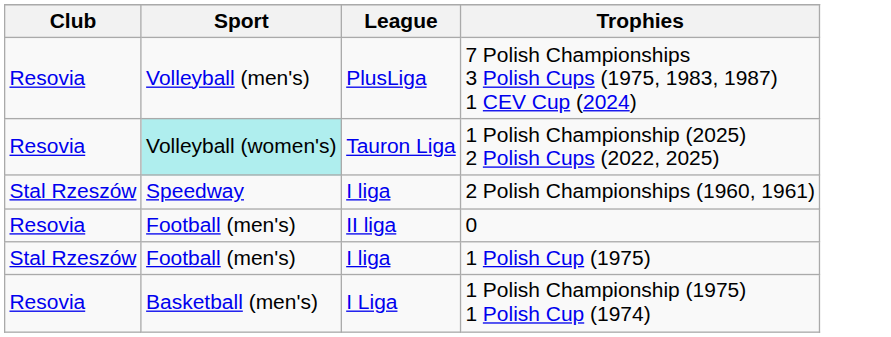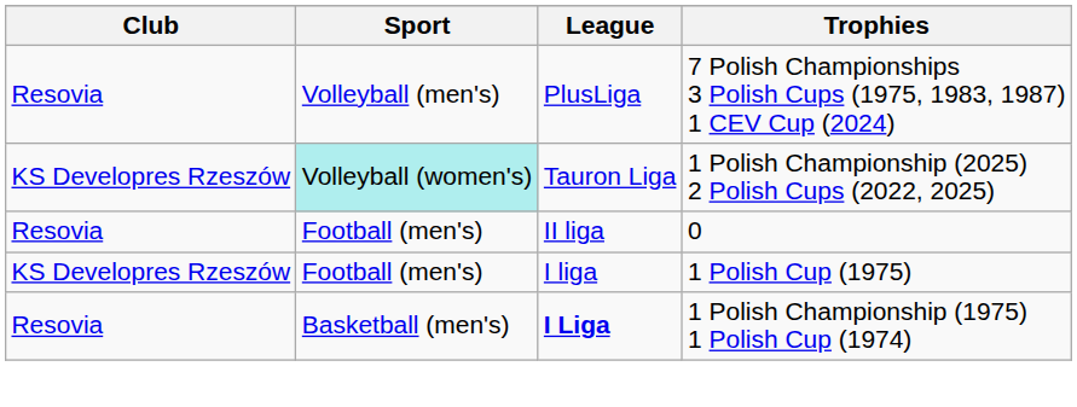1 Polish Championship (2025) 2 Polish Cups (2022, 2025) | Club: Resovia -> KS Developres Rzeszów
- row: Stal Rzeszów | Speedway | I liga | 2 Polish Championships (1960, 1961)
1 Polish Cup (1975) | Club: Stal Rzeszów -> KS Developres Rzeszów
1 Polish Championship (1975) 1 Polish Cup (1974) | League: normal -> bold
